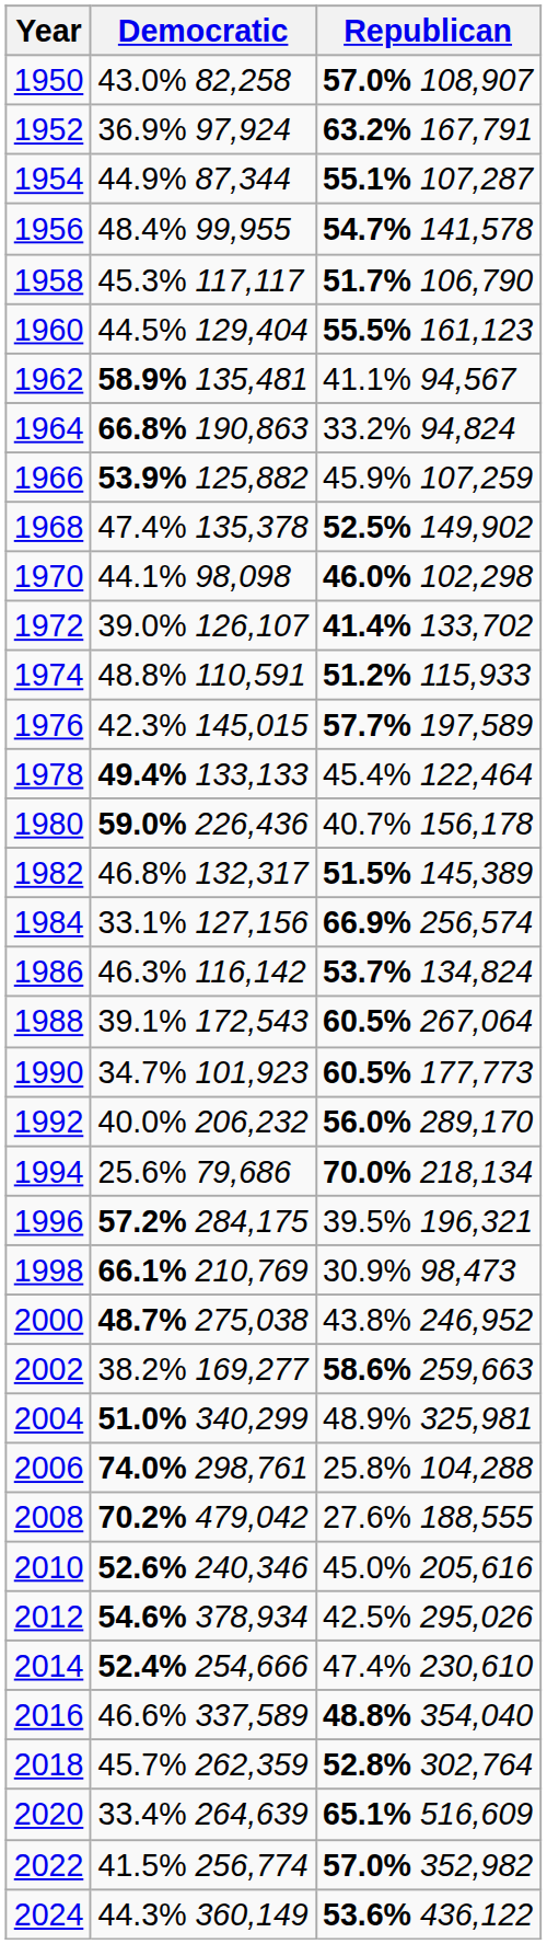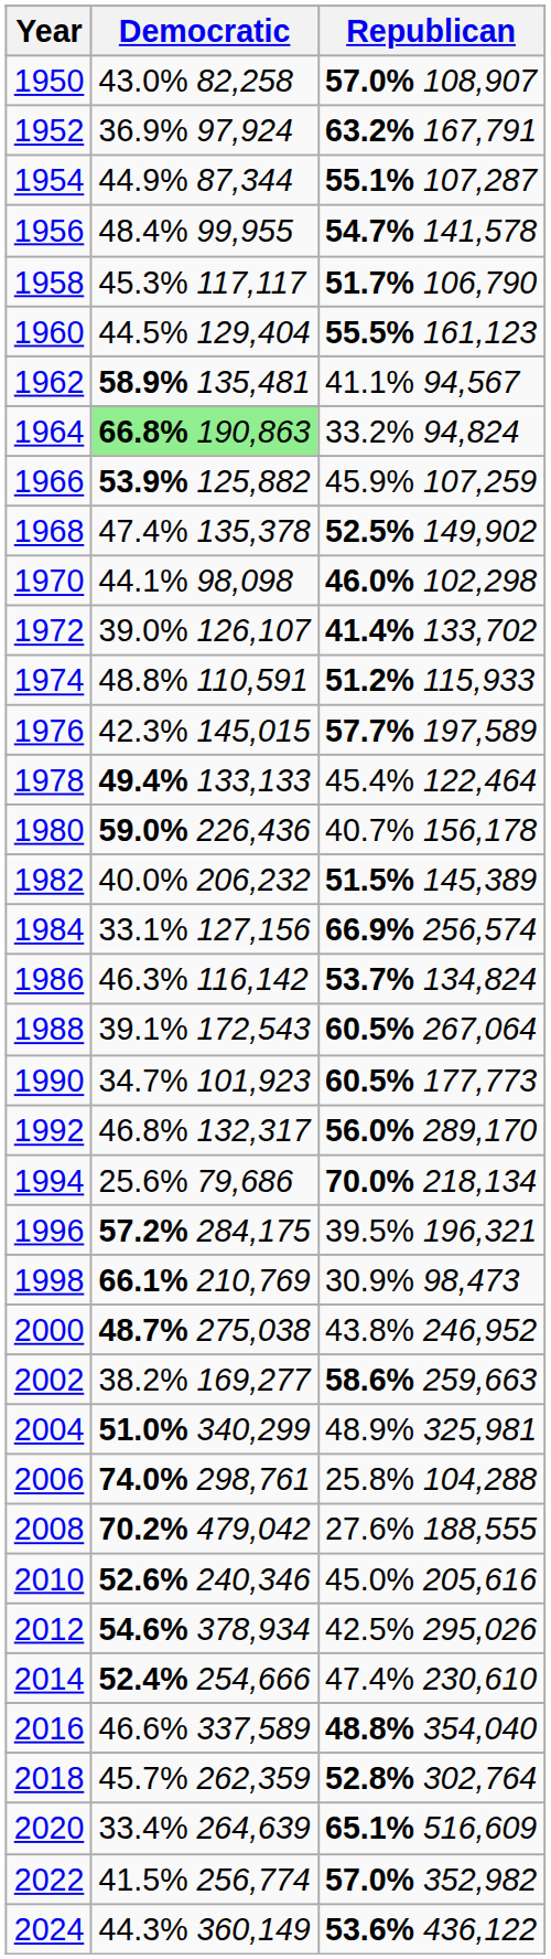1964 | Democratic: no background -> lightgreen background
1982 | Democratic: 46.8% 132,317 -> 40.0% 206,232
1992 | Democratic: 40.0% 206,232 -> 46.8% 132,317
